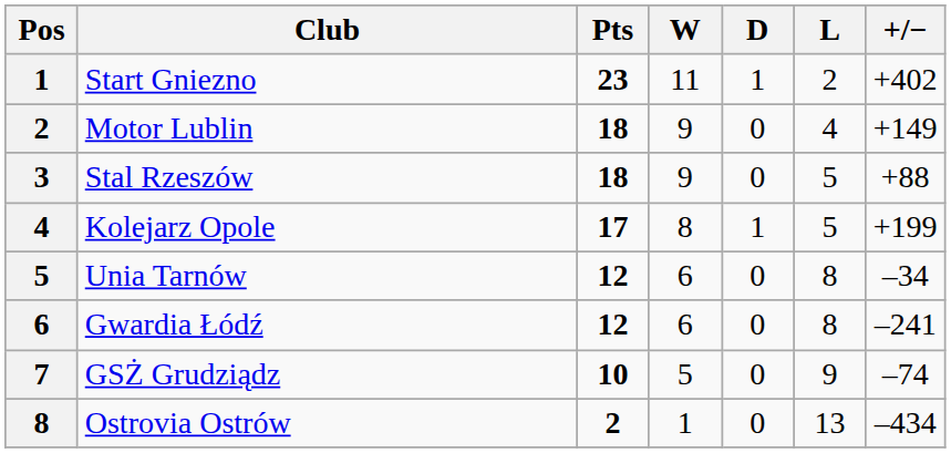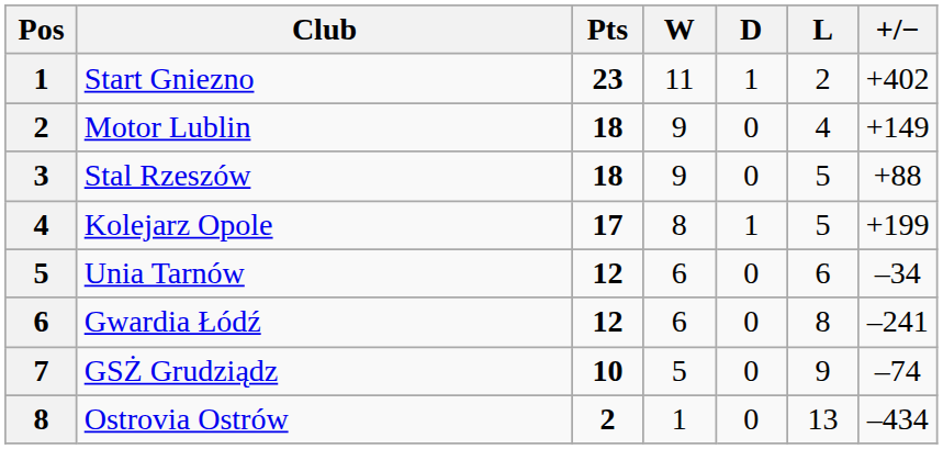Unia Tarnów | L: 8 -> 6
